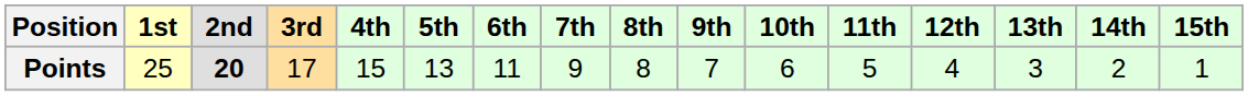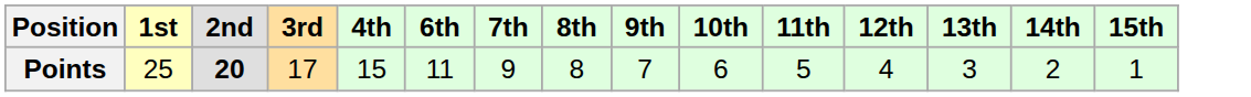- column: 5th | 13
